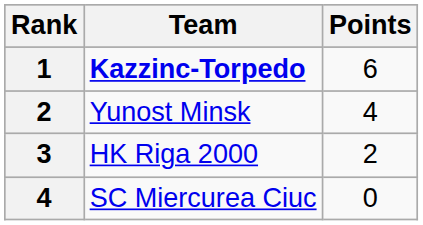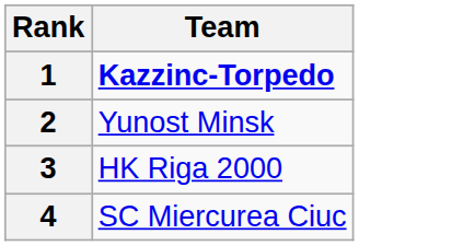- column: Points | 6 | 4 | 2 | 0
